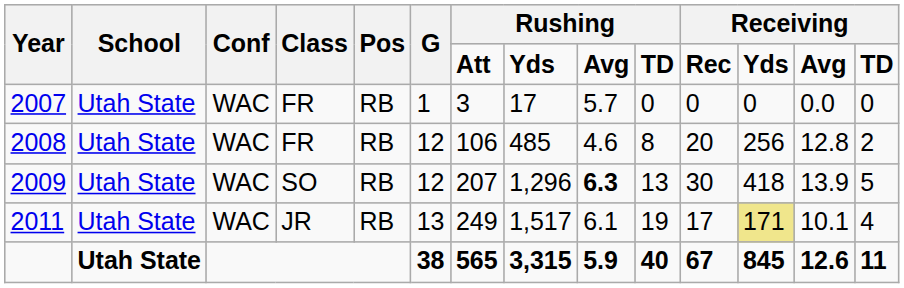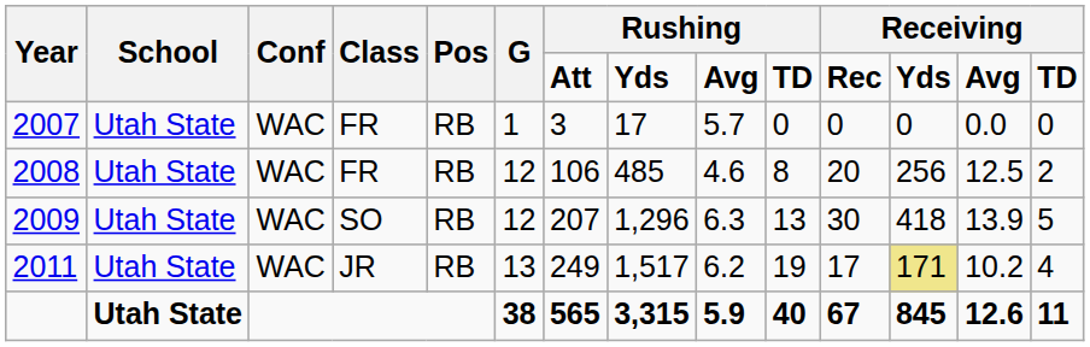2008 | column 13: 12.8 -> 12.5
2009 | column 9: bold -> normal
2011 | column 9: 6.1 -> 6.2
2011 | column 13: 10.1 -> 10.2
